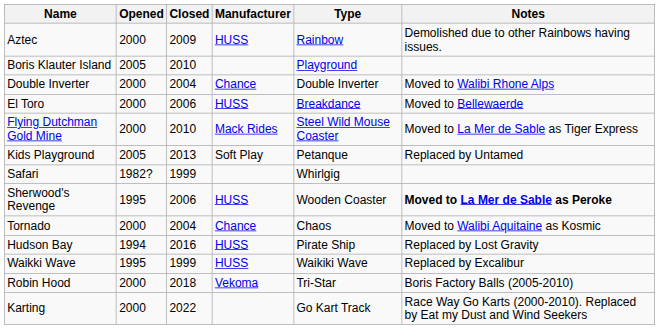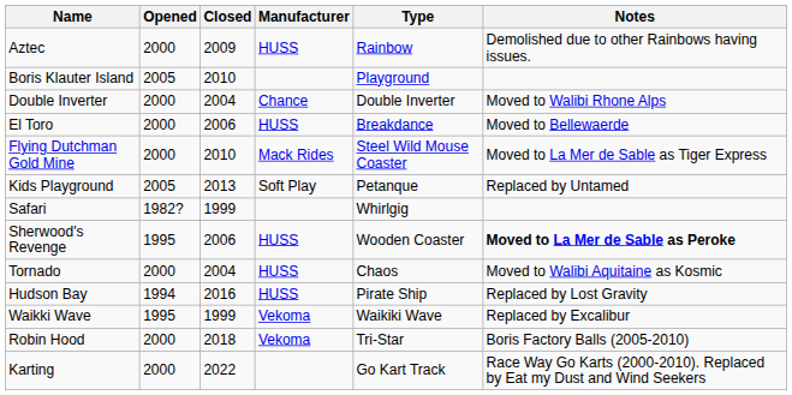Tornado | Manufacturer: Chance -> HUSS
Waikki Wave | Manufacturer: HUSS -> Vekoma
